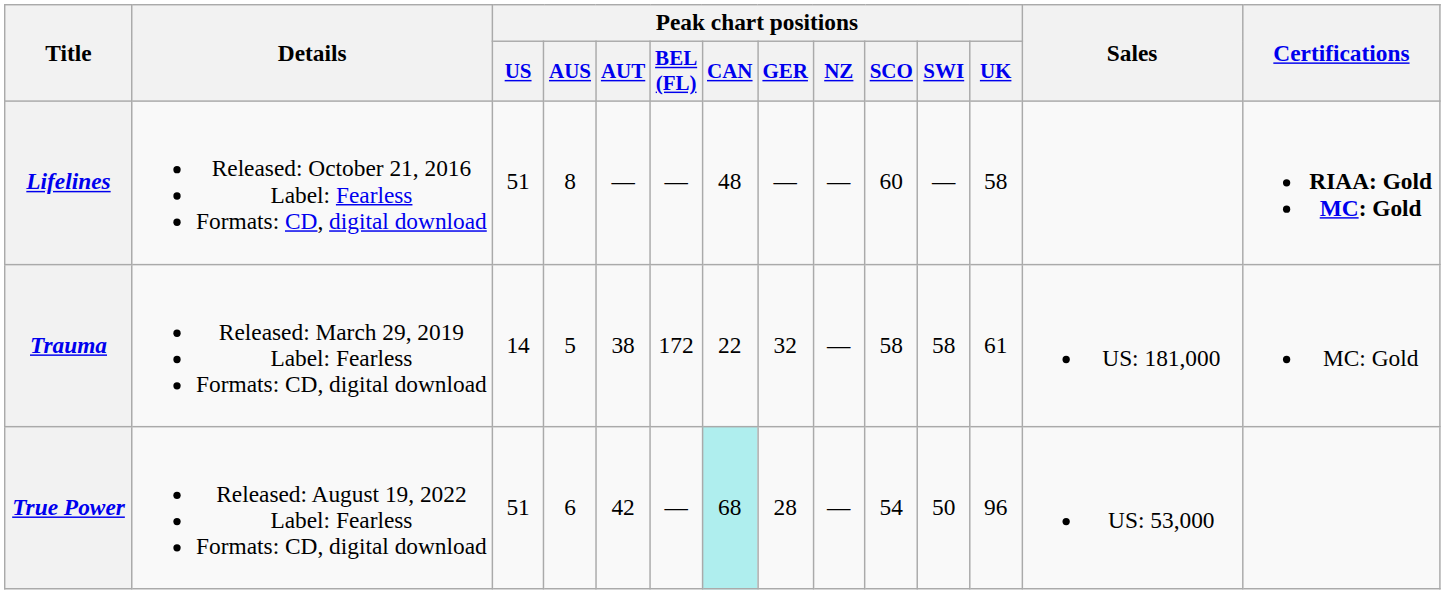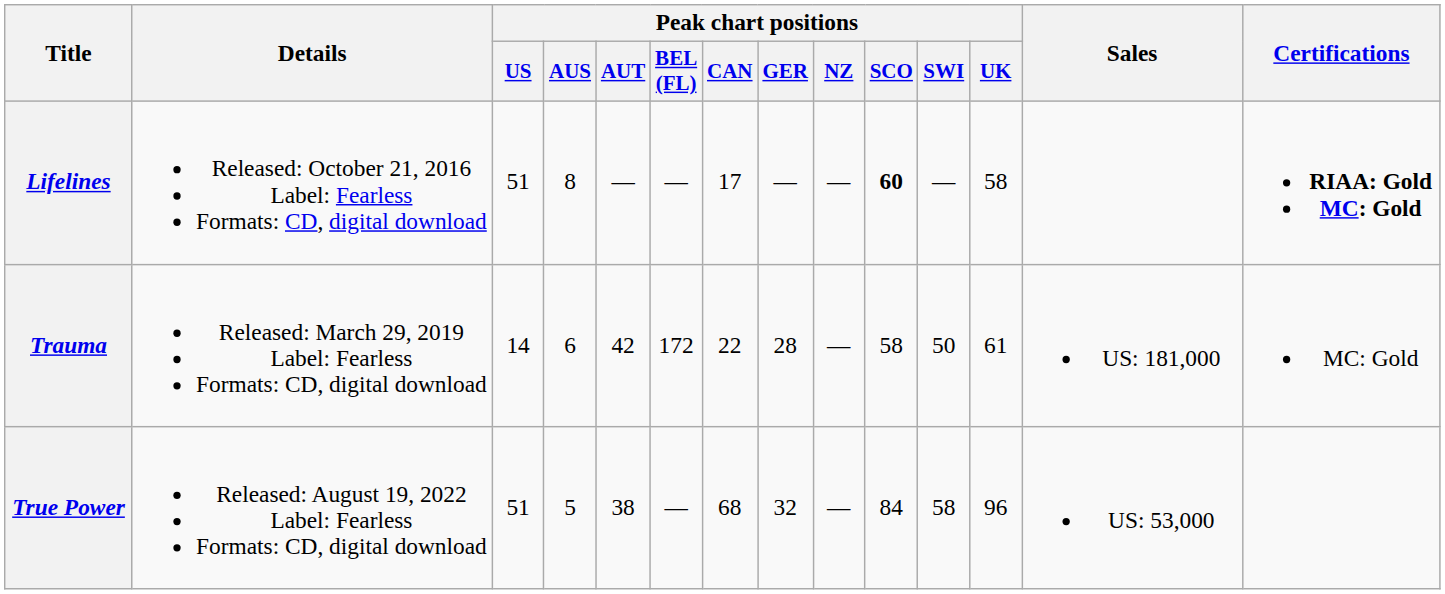Lifelines | Peak chart positions / CAN: 48 -> 17
Lifelines | Peak chart positions / SCO: normal -> bold
Trauma | Peak chart positions / AUS: 5 -> 6
Trauma | Peak chart positions / AUT: 38 -> 42
Trauma | Peak chart positions / GER: 32 -> 28
Trauma | Peak chart positions / SWI: 58 -> 50
True Power | Peak chart positions / AUS: 6 -> 5
True Power | Peak chart positions / AUT: 42 -> 38
True Power | Peak chart positions / CAN: paleturquoise background -> no background
True Power | Peak chart positions / GER: 28 -> 32
True Power | Peak chart positions / SCO: 54 -> 84
True Power | Peak chart positions / SWI: 50 -> 58
